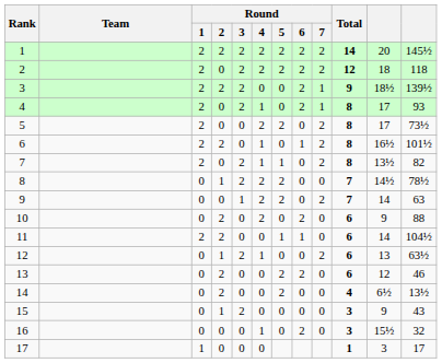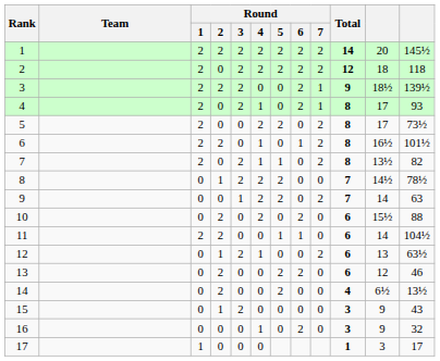10 | column 11: 9 -> 15½
16 | column 11: 15½ -> 9
